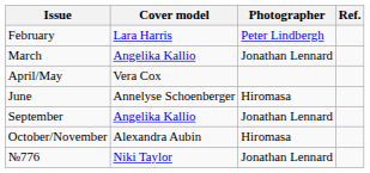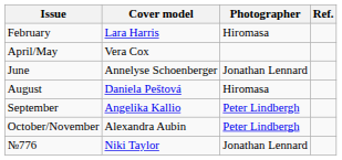February | Photographer: Peter Lindbergh -> Hiromasa
- row: March | Angelika Kallio | Jonathan Lennard
June | Photographer: Hiromasa -> Jonathan Lennard
+ row: August | Daniela Peštová | Hiromasa
September | Photographer: Jonathan Lennard -> Peter Lindbergh
October/November | Photographer: Hiromasa -> Peter Lindbergh
